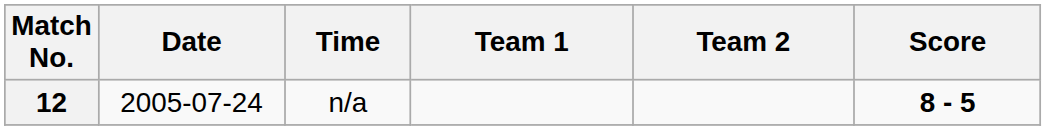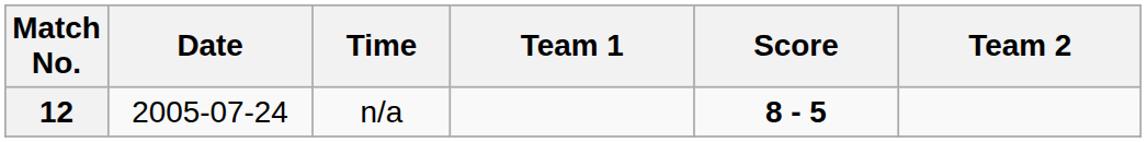columns swapped: Score <-> Team 2
